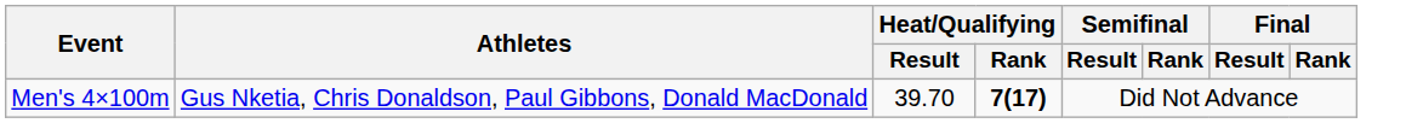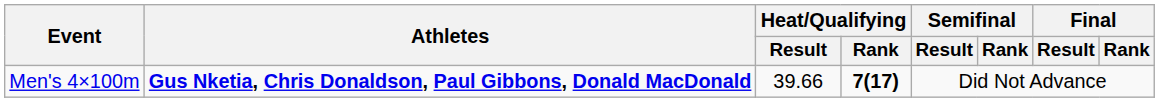Men's 4×100m | Athletes: normal -> bold
Men's 4×100m | Heat/Qualifying / Result: 39.70 -> 39.66
